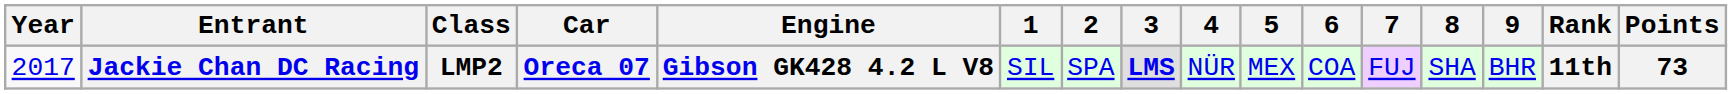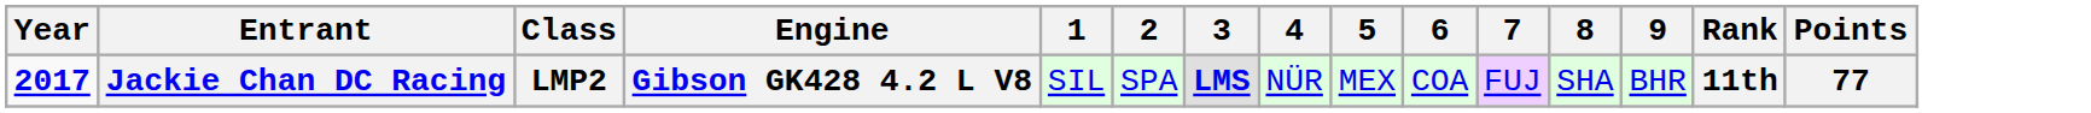- column: Car | Oreca 07
Jackie Chan DC Racing | Year: normal -> bold
Jackie Chan DC Racing | Points: 73 -> 77
